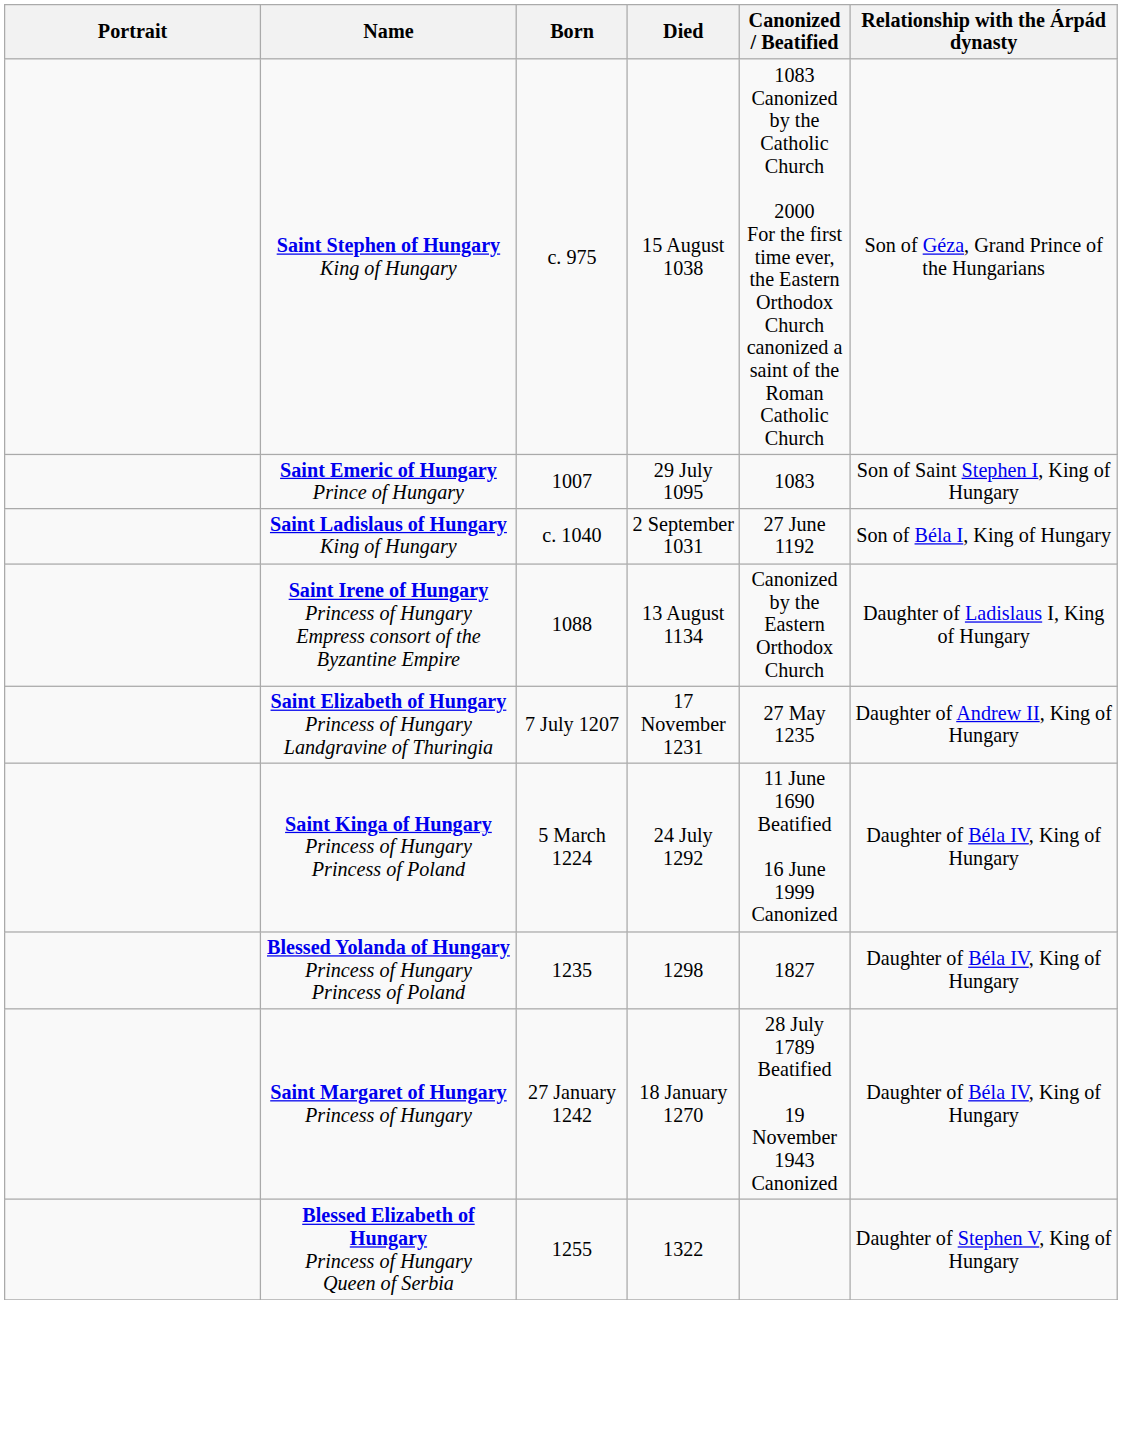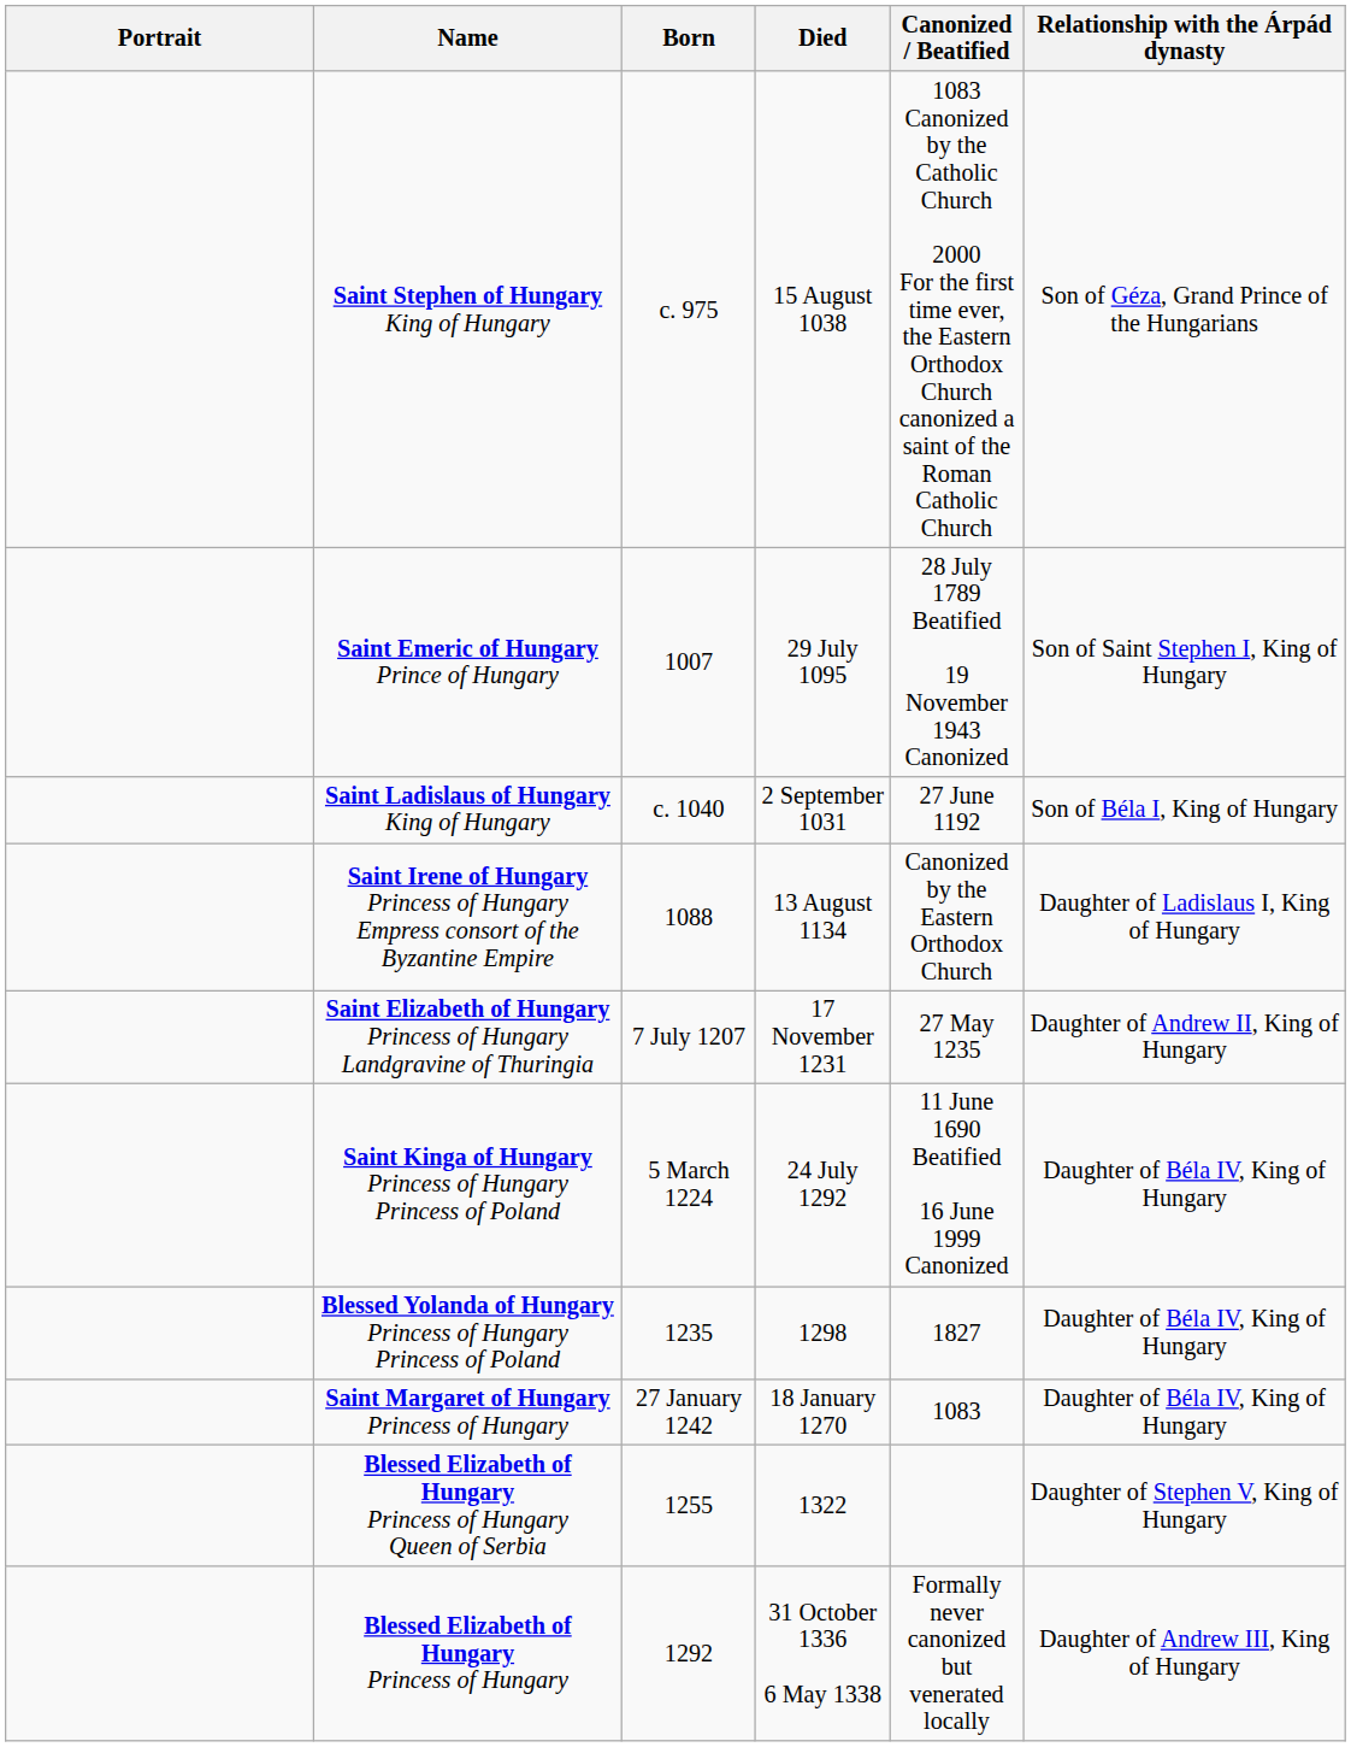Saint Emeric of Hungary Prince of Hungary | Canonized / Beatified: 1083 -> 28 July 1789 Beatified 19 November 1943 Canonized
Saint Margaret of Hungary Princess of Hungary | Canonized / Beatified: 28 July 1789 Beatified 19 November 1943 Canonized -> 1083
+ row: Blessed Elizabeth of Hungary Princess of Hungary | 1292 | 31 October 1336 6 May 1338 | Formally never canonized but venerated locally | Daughter of Andrew III, King of Hungary
